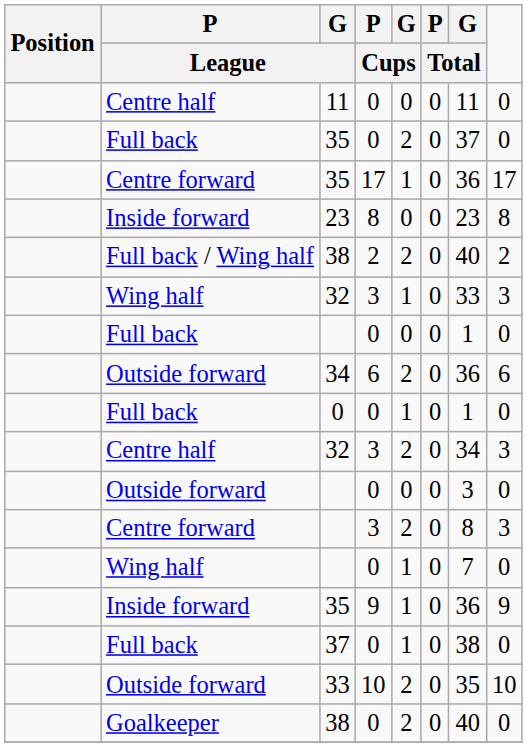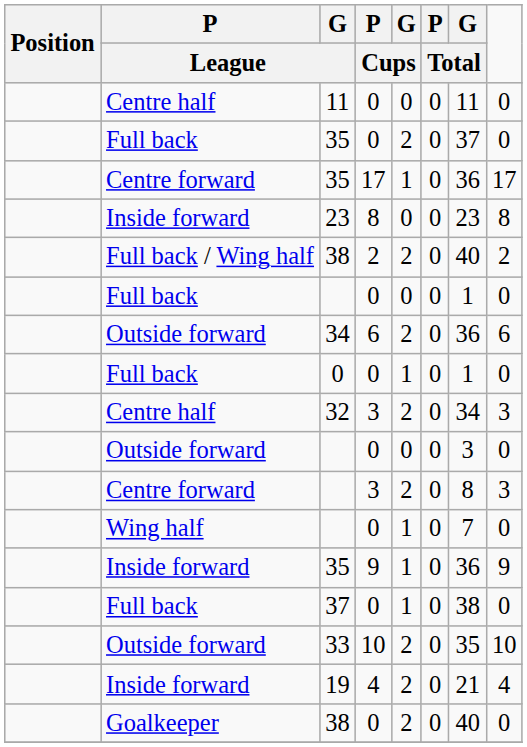- row: Wing half | 32 | 3 | 1 | 0 | 33 | 3
+ row: Inside forward | 19 | 4 | 2 | 0 | 21 | 4
